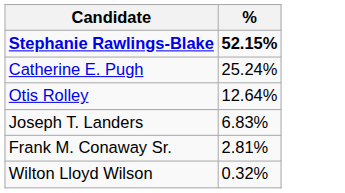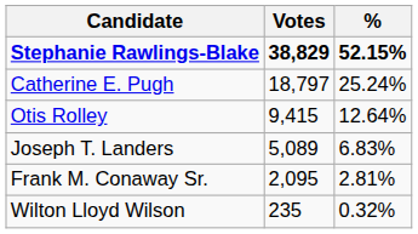+ column: Votes | 38,829 | 18,797 | 9,415 | 5,089 | 2,095 | 235
